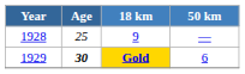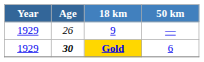9 | Year: 1928 -> 1929
9 | Age: 25 -> 26
